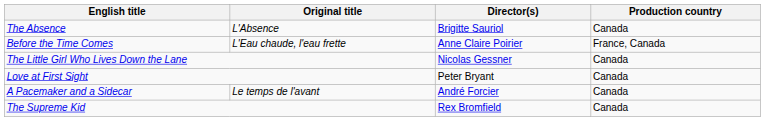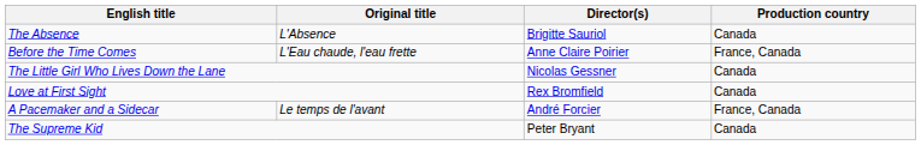Love at First Sight | Director(s): Peter Bryant -> Rex Bromfield
A Pacemaker and a Sidecar | Production country: Canada -> France, Canada
The Supreme Kid | Director(s): Rex Bromfield -> Peter Bryant
